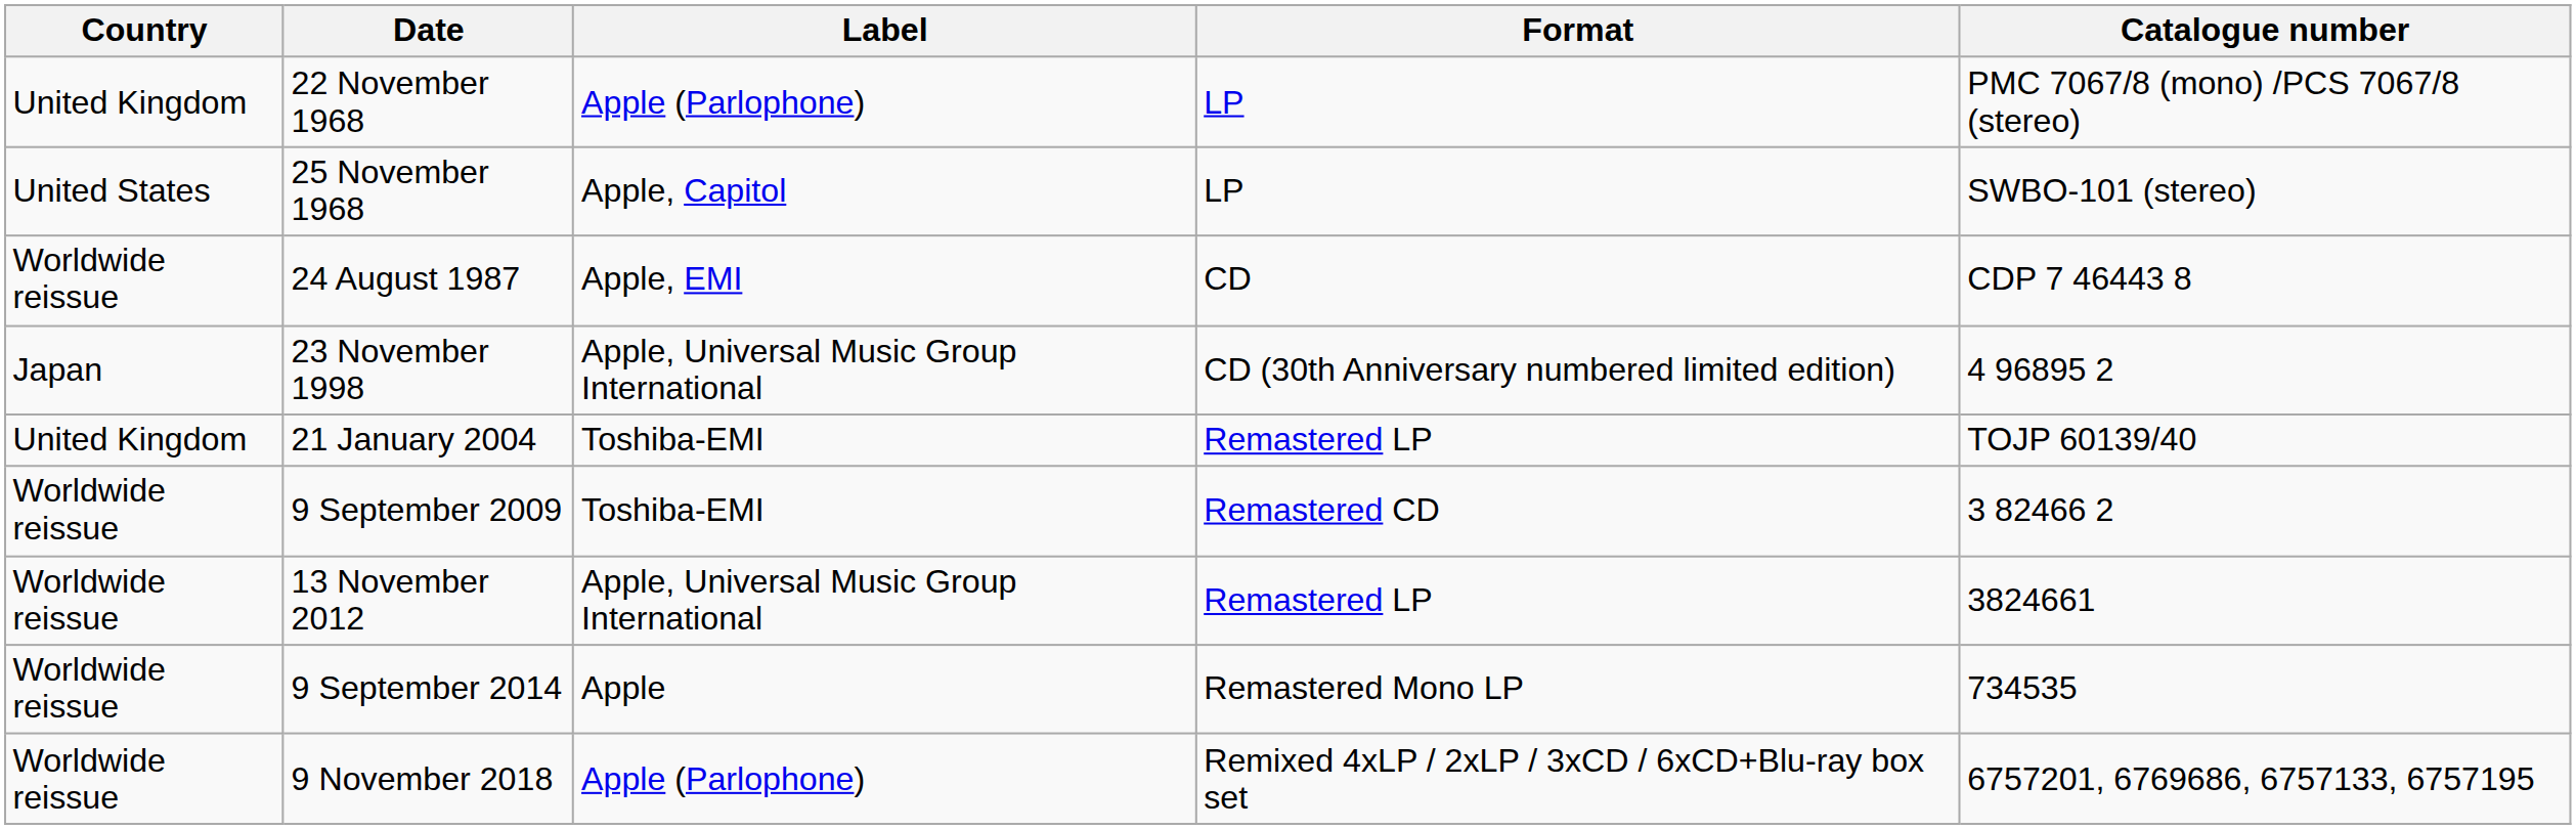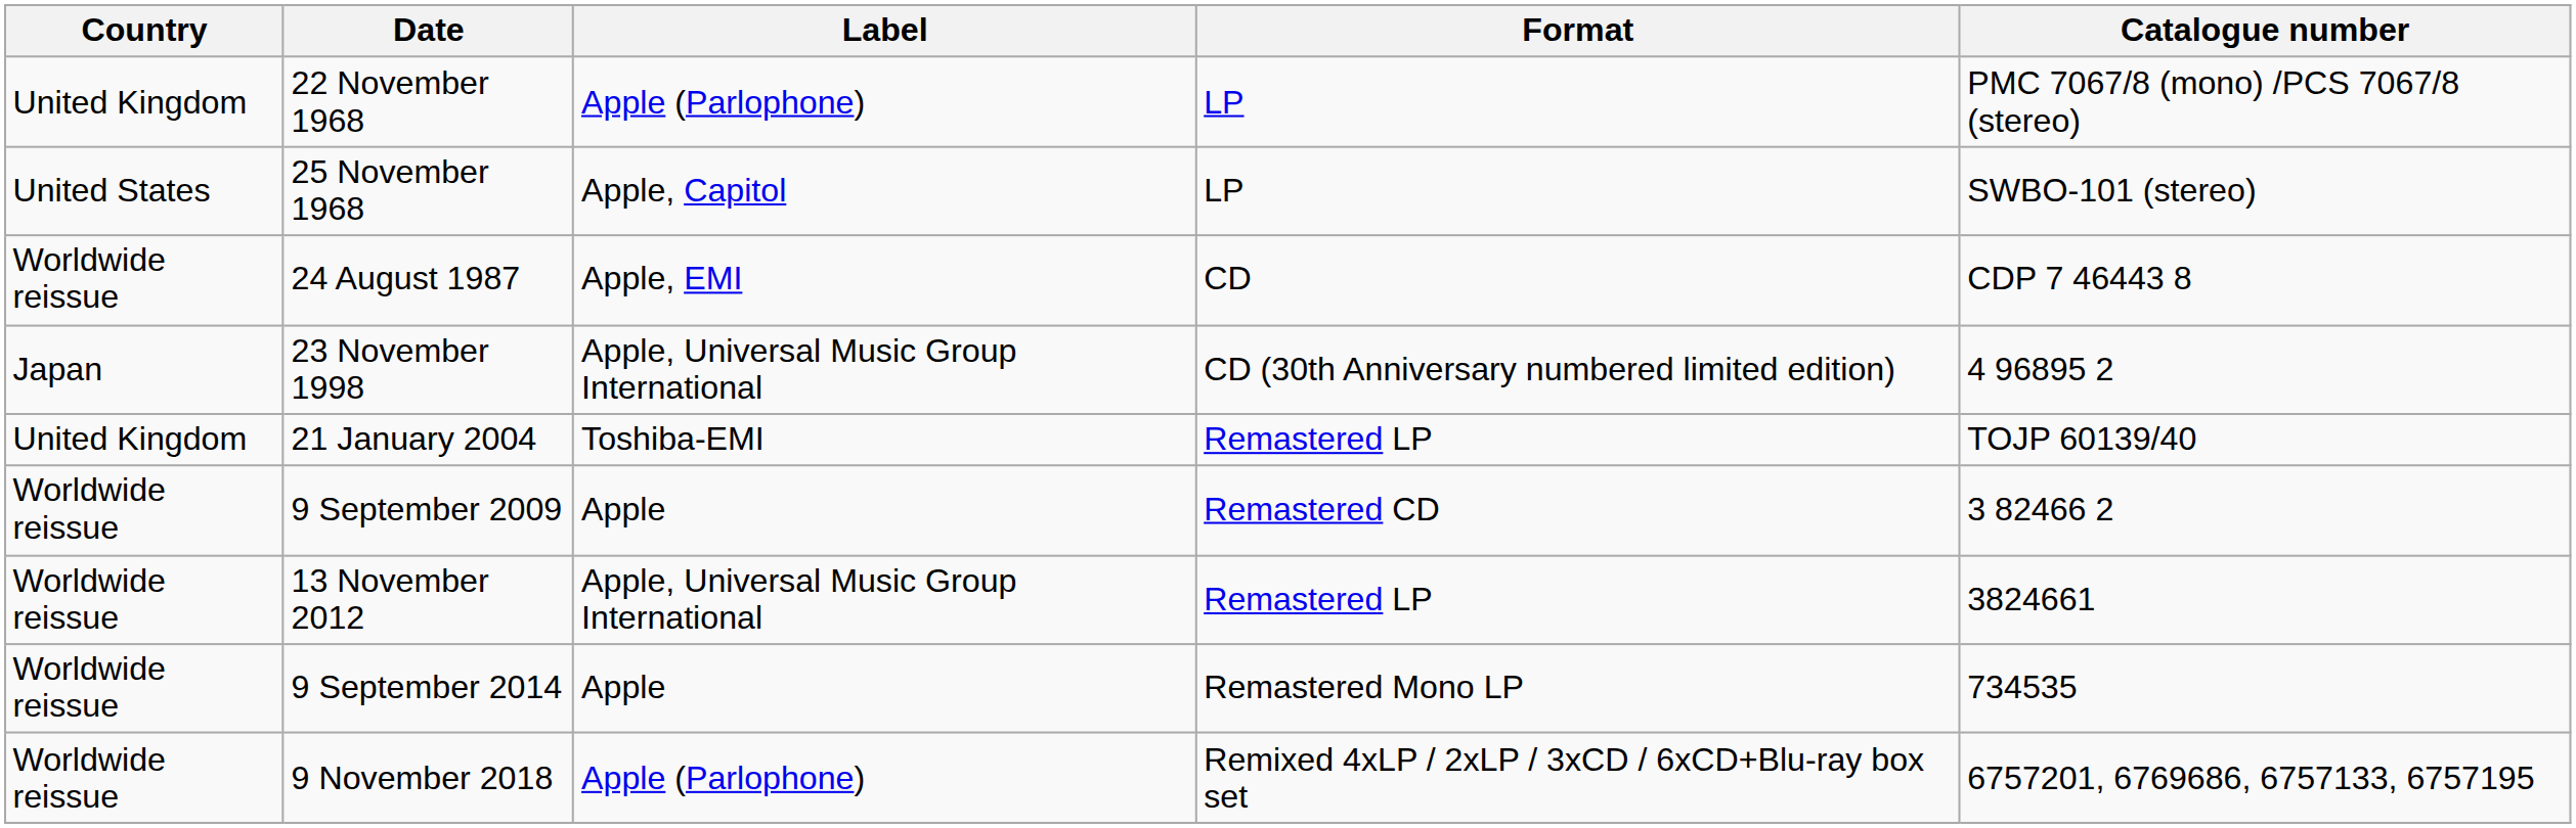9 September 2009 | Label: Toshiba-EMI -> Apple
